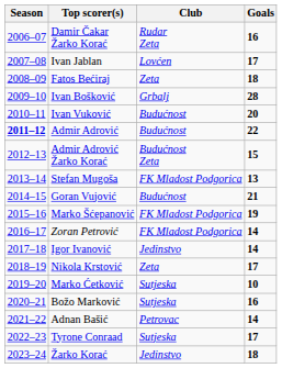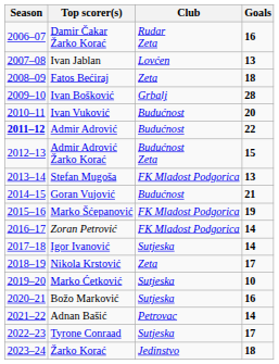Ivan Jablan | Goals: 17 -> 13
Igor Ivanović | Club: Jedinstvo -> Sutjeska
